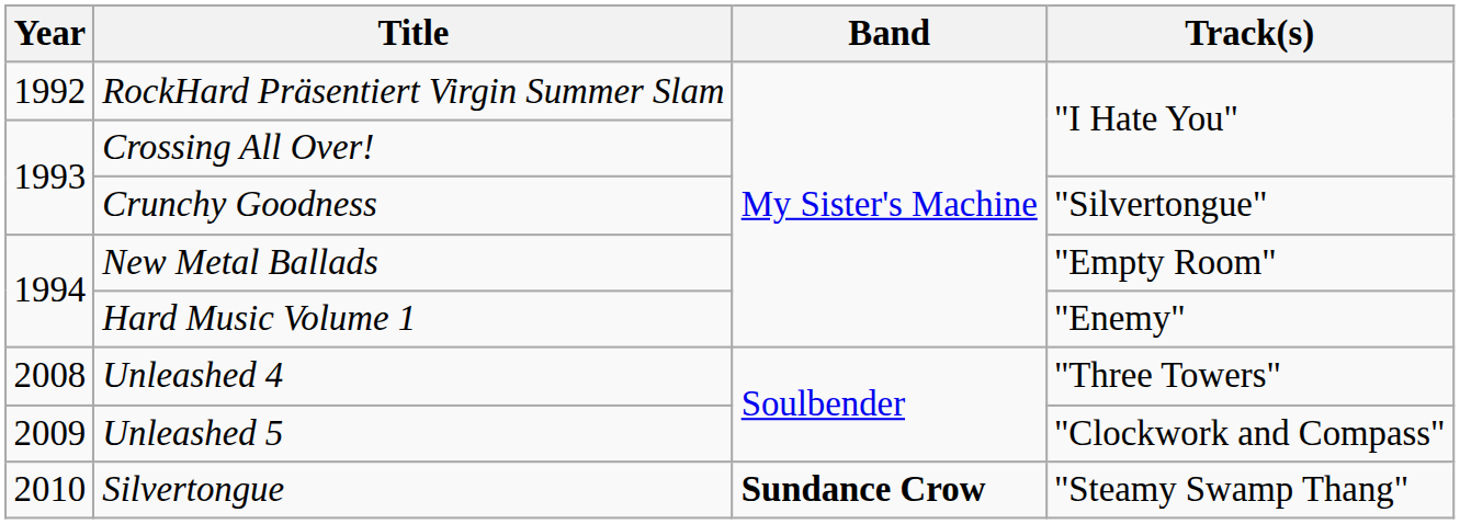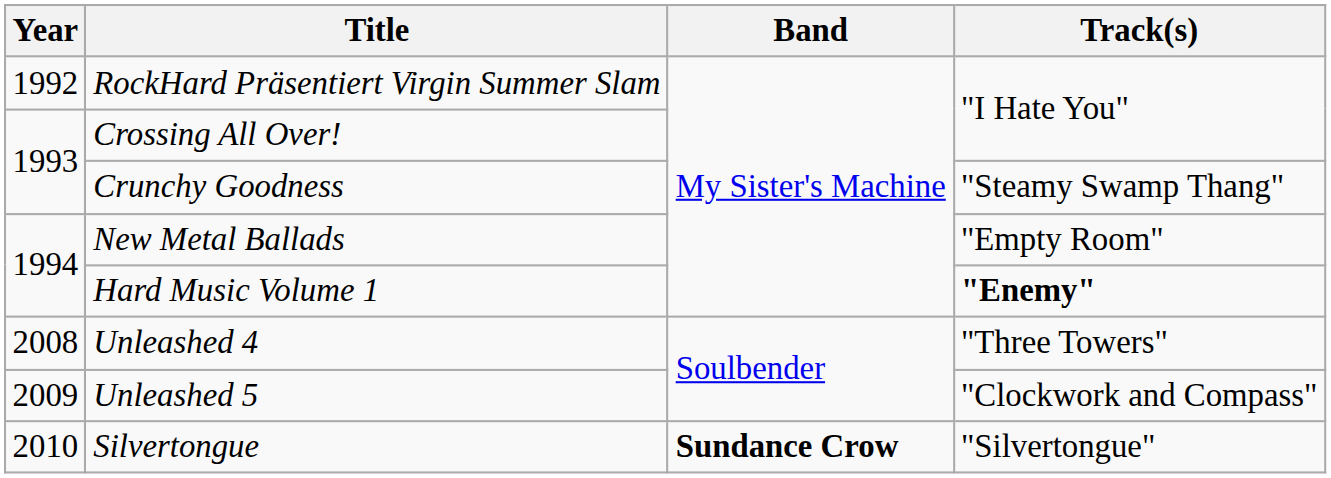Crunchy Goodness | Track(s): "Silvertongue" -> "Steamy Swamp Thang"
Hard Music Volume 1 | Track(s): normal -> bold
Silvertongue | Track(s): "Steamy Swamp Thang" -> "Silvertongue"
